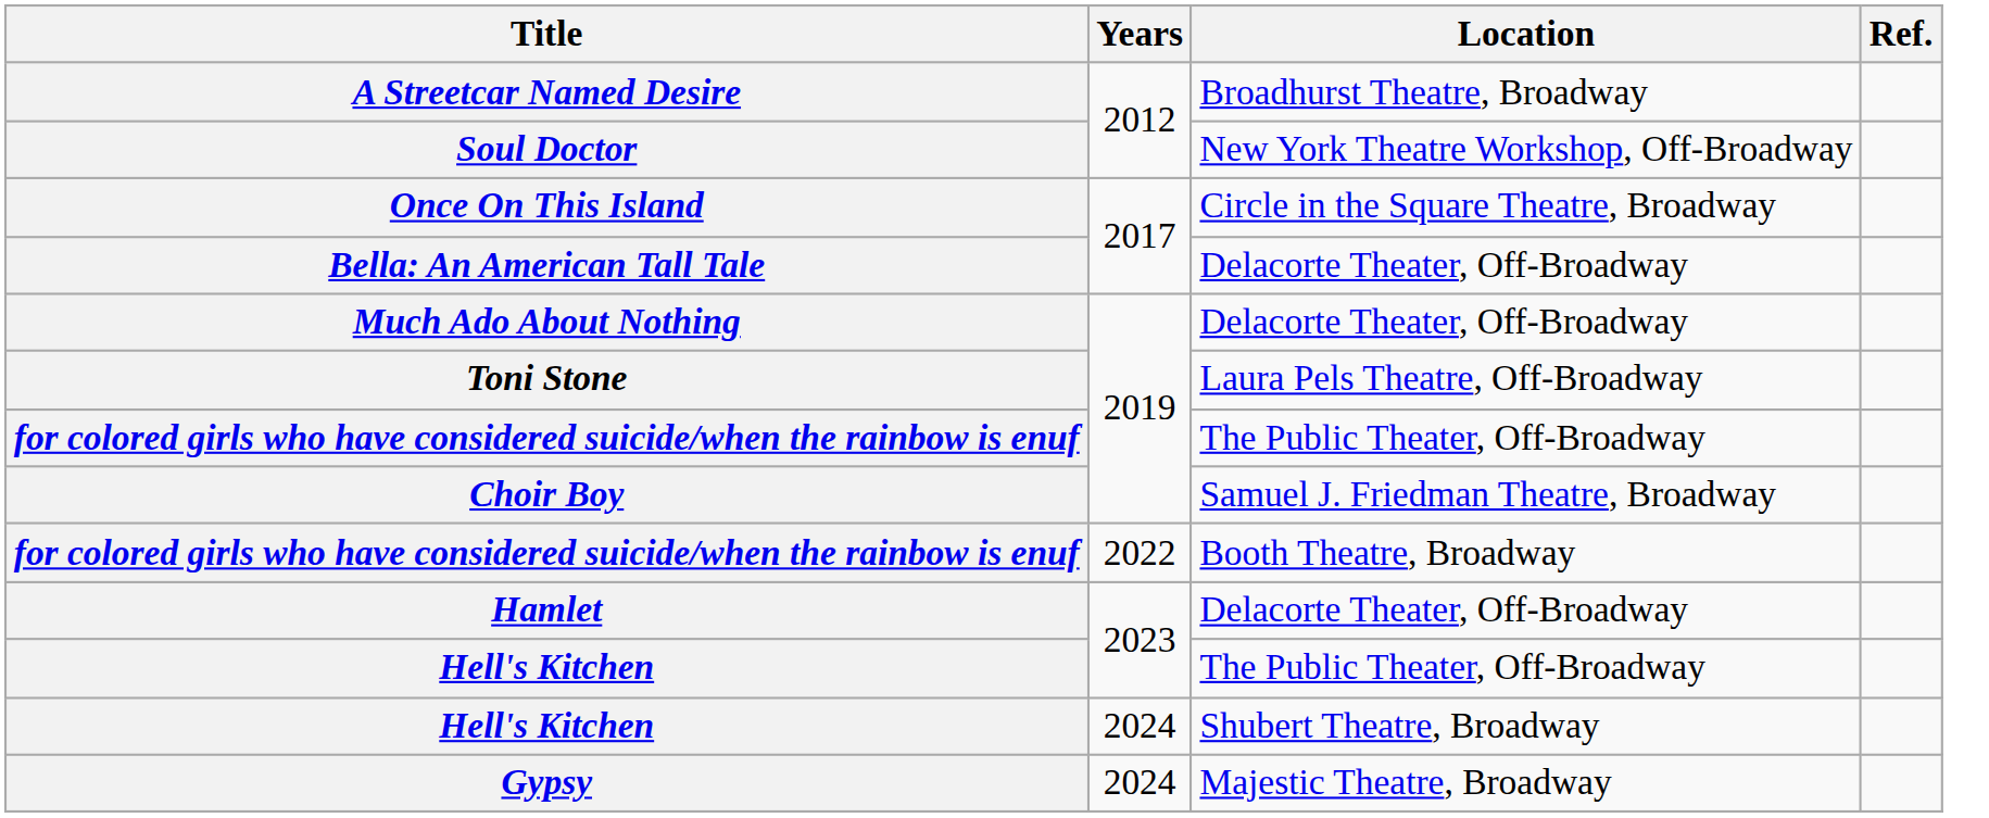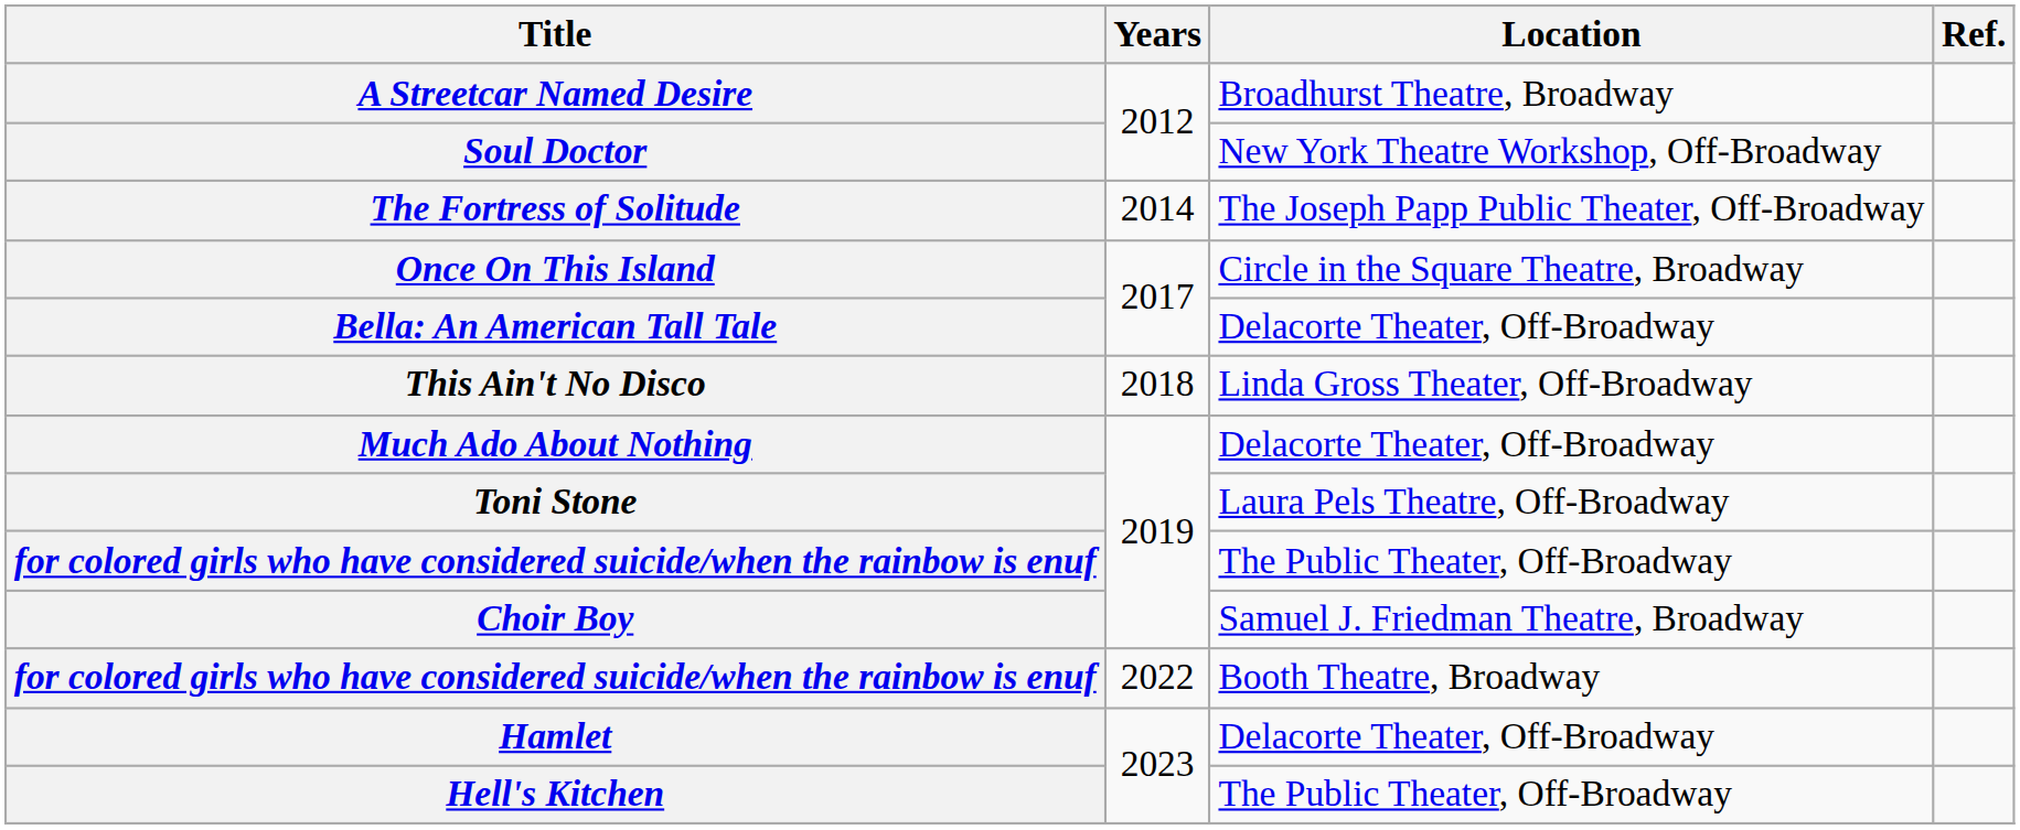+ row: The Fortress of Solitude | 2014 | The Joseph Papp Public Theater, Off-Broadway
+ row: This Ain't No Disco | 2018 | Linda Gross Theater, Off-Broadway
- row: Hell's Kitchen | 2024 | Shubert Theatre, Broadway
- row: Gypsy | 2024 | Majestic Theatre, Broadway
